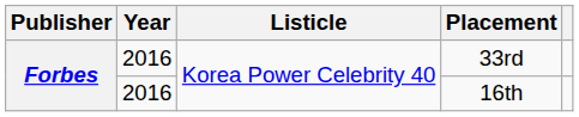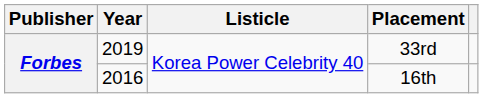33rd | Year: 2016 -> 2019
